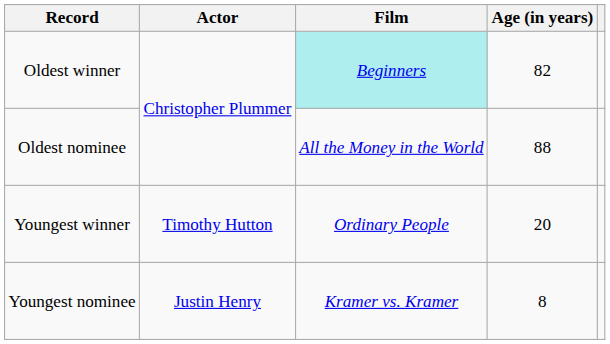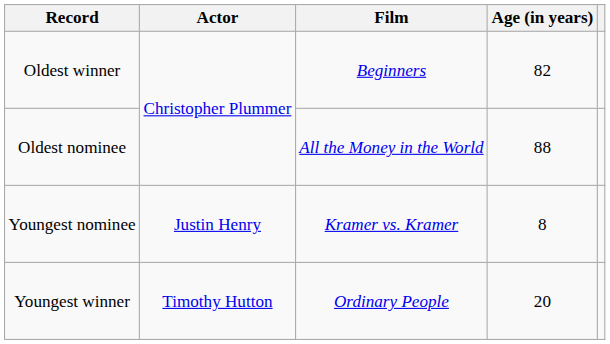Oldest winner | Film: paleturquoise background -> no background
rows swapped: Youngest winner <-> Youngest nominee
